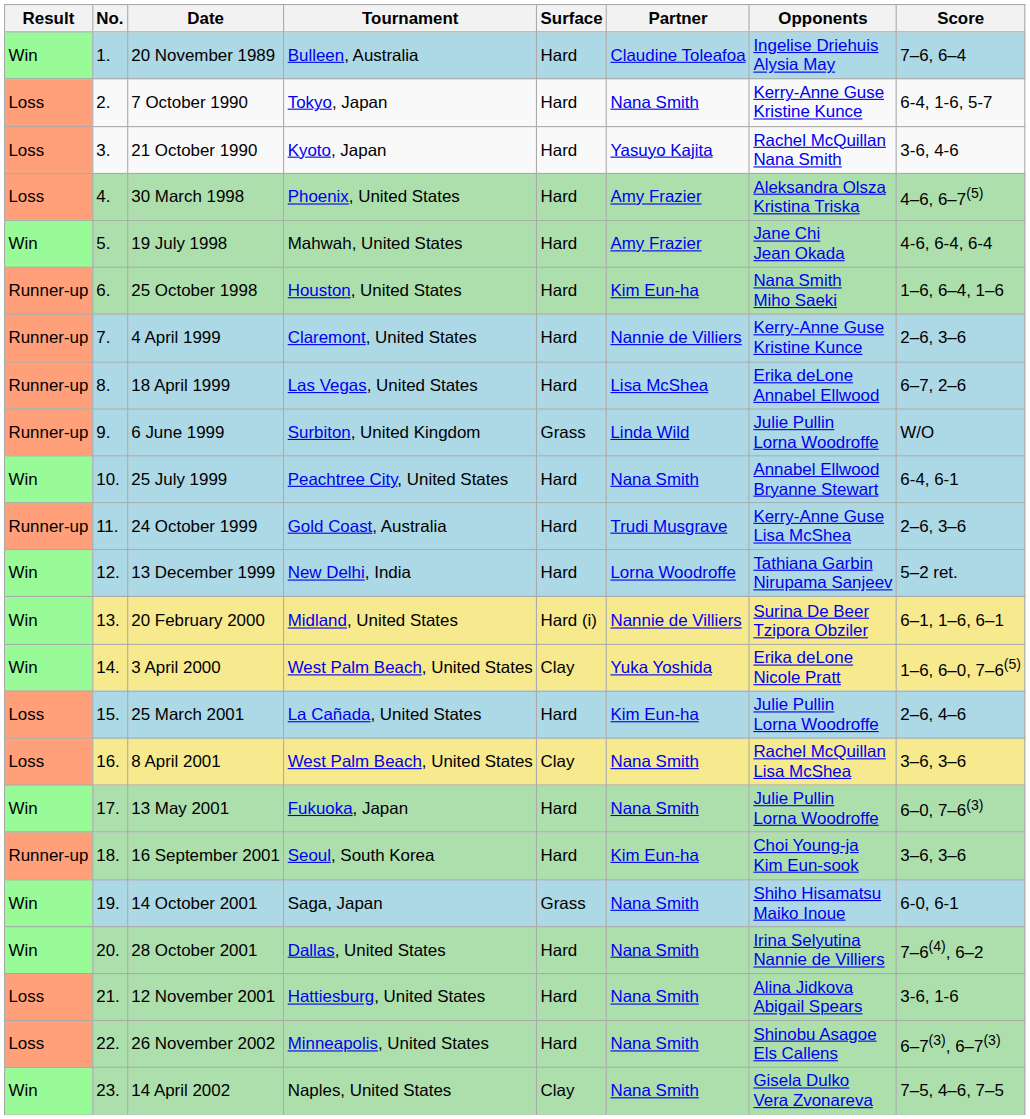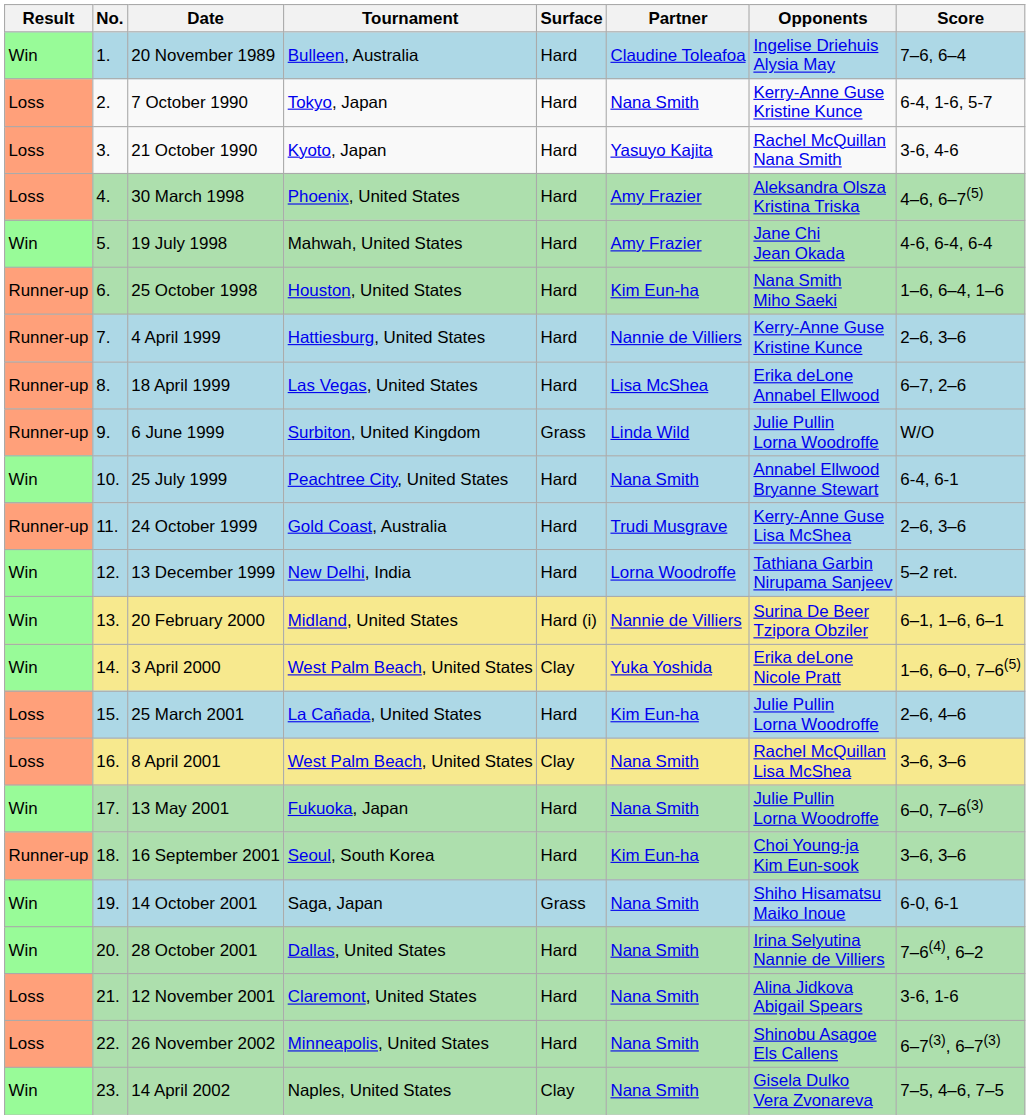4 April 1999 | Tournament: Claremont, United States -> Hattiesburg, United States
12 November 2001 | Tournament: Hattiesburg, United States -> Claremont, United States
